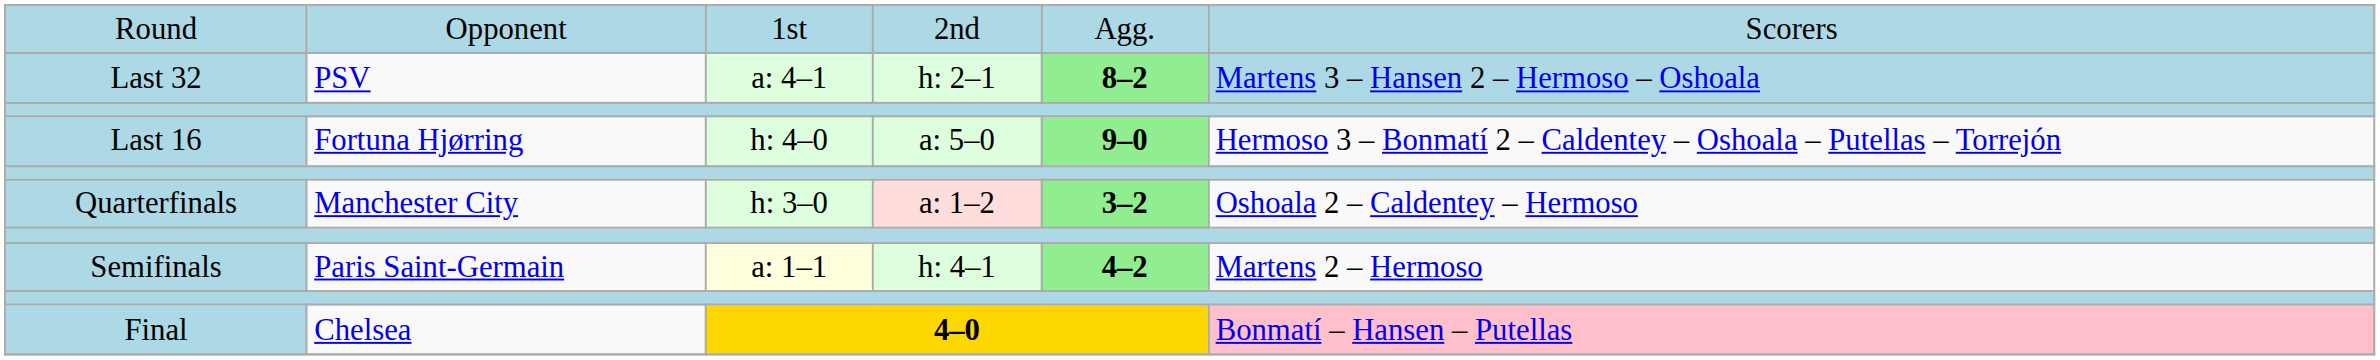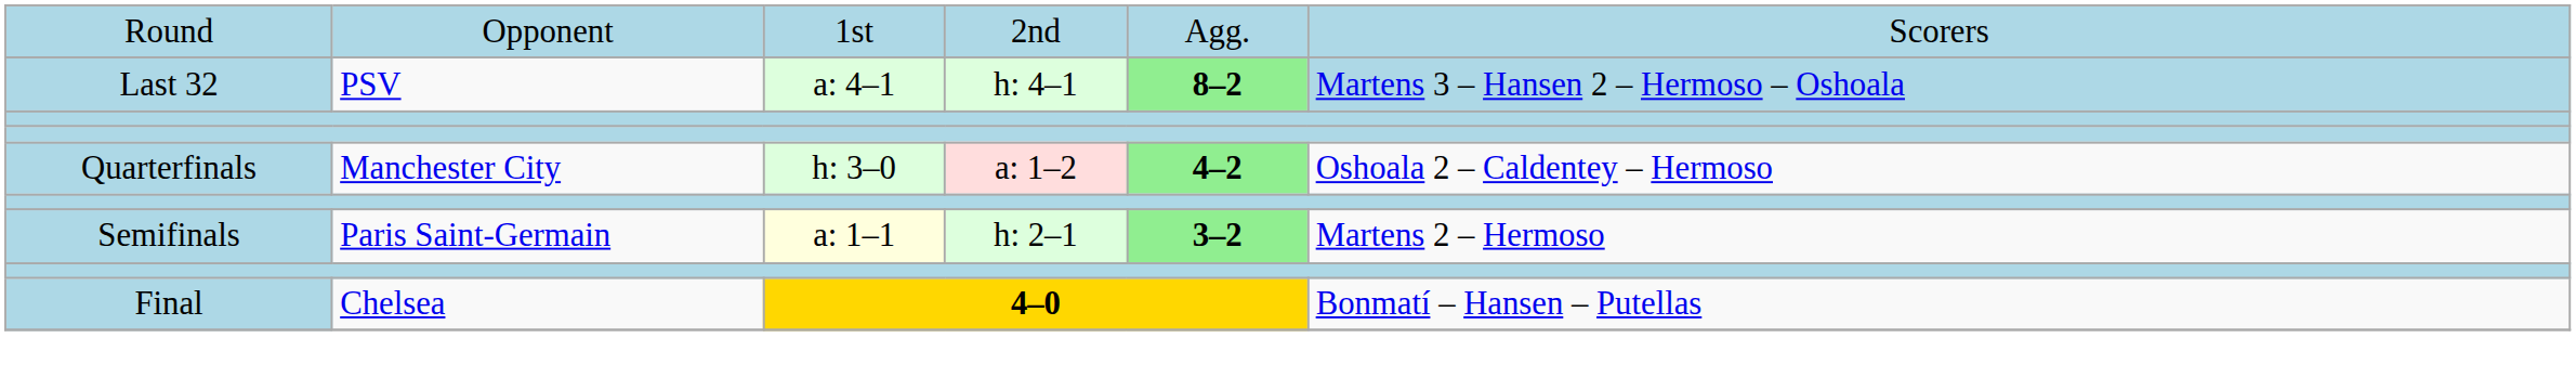Last 32 | column 4: h: 2–1 -> h: 4–1
- row: Last 16 | Fortuna Hjørring | h: 4–0 | a: 5–0 | 9–0 | Hermoso 3 – Bonmatí 2 – Caldentey – Oshoala – Putellas – Torrejón
Quarterfinals | column 5: 3–2 -> 4–2
Semifinals | column 4: h: 4–1 -> h: 2–1
Semifinals | column 5: 4–2 -> 3–2
Final | column 6: pink background -> no background
